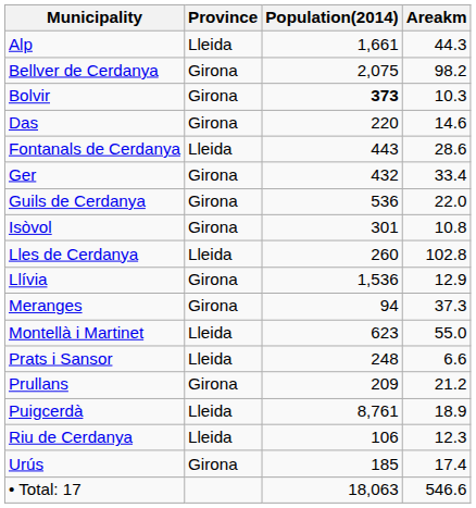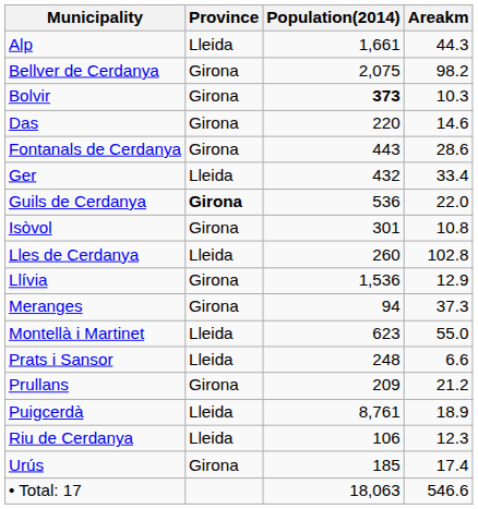Fontanals de Cerdanya | Province: Lleida -> Girona
Ger | Province: Girona -> Lleida
Guils de Cerdanya | Province: normal -> bold
